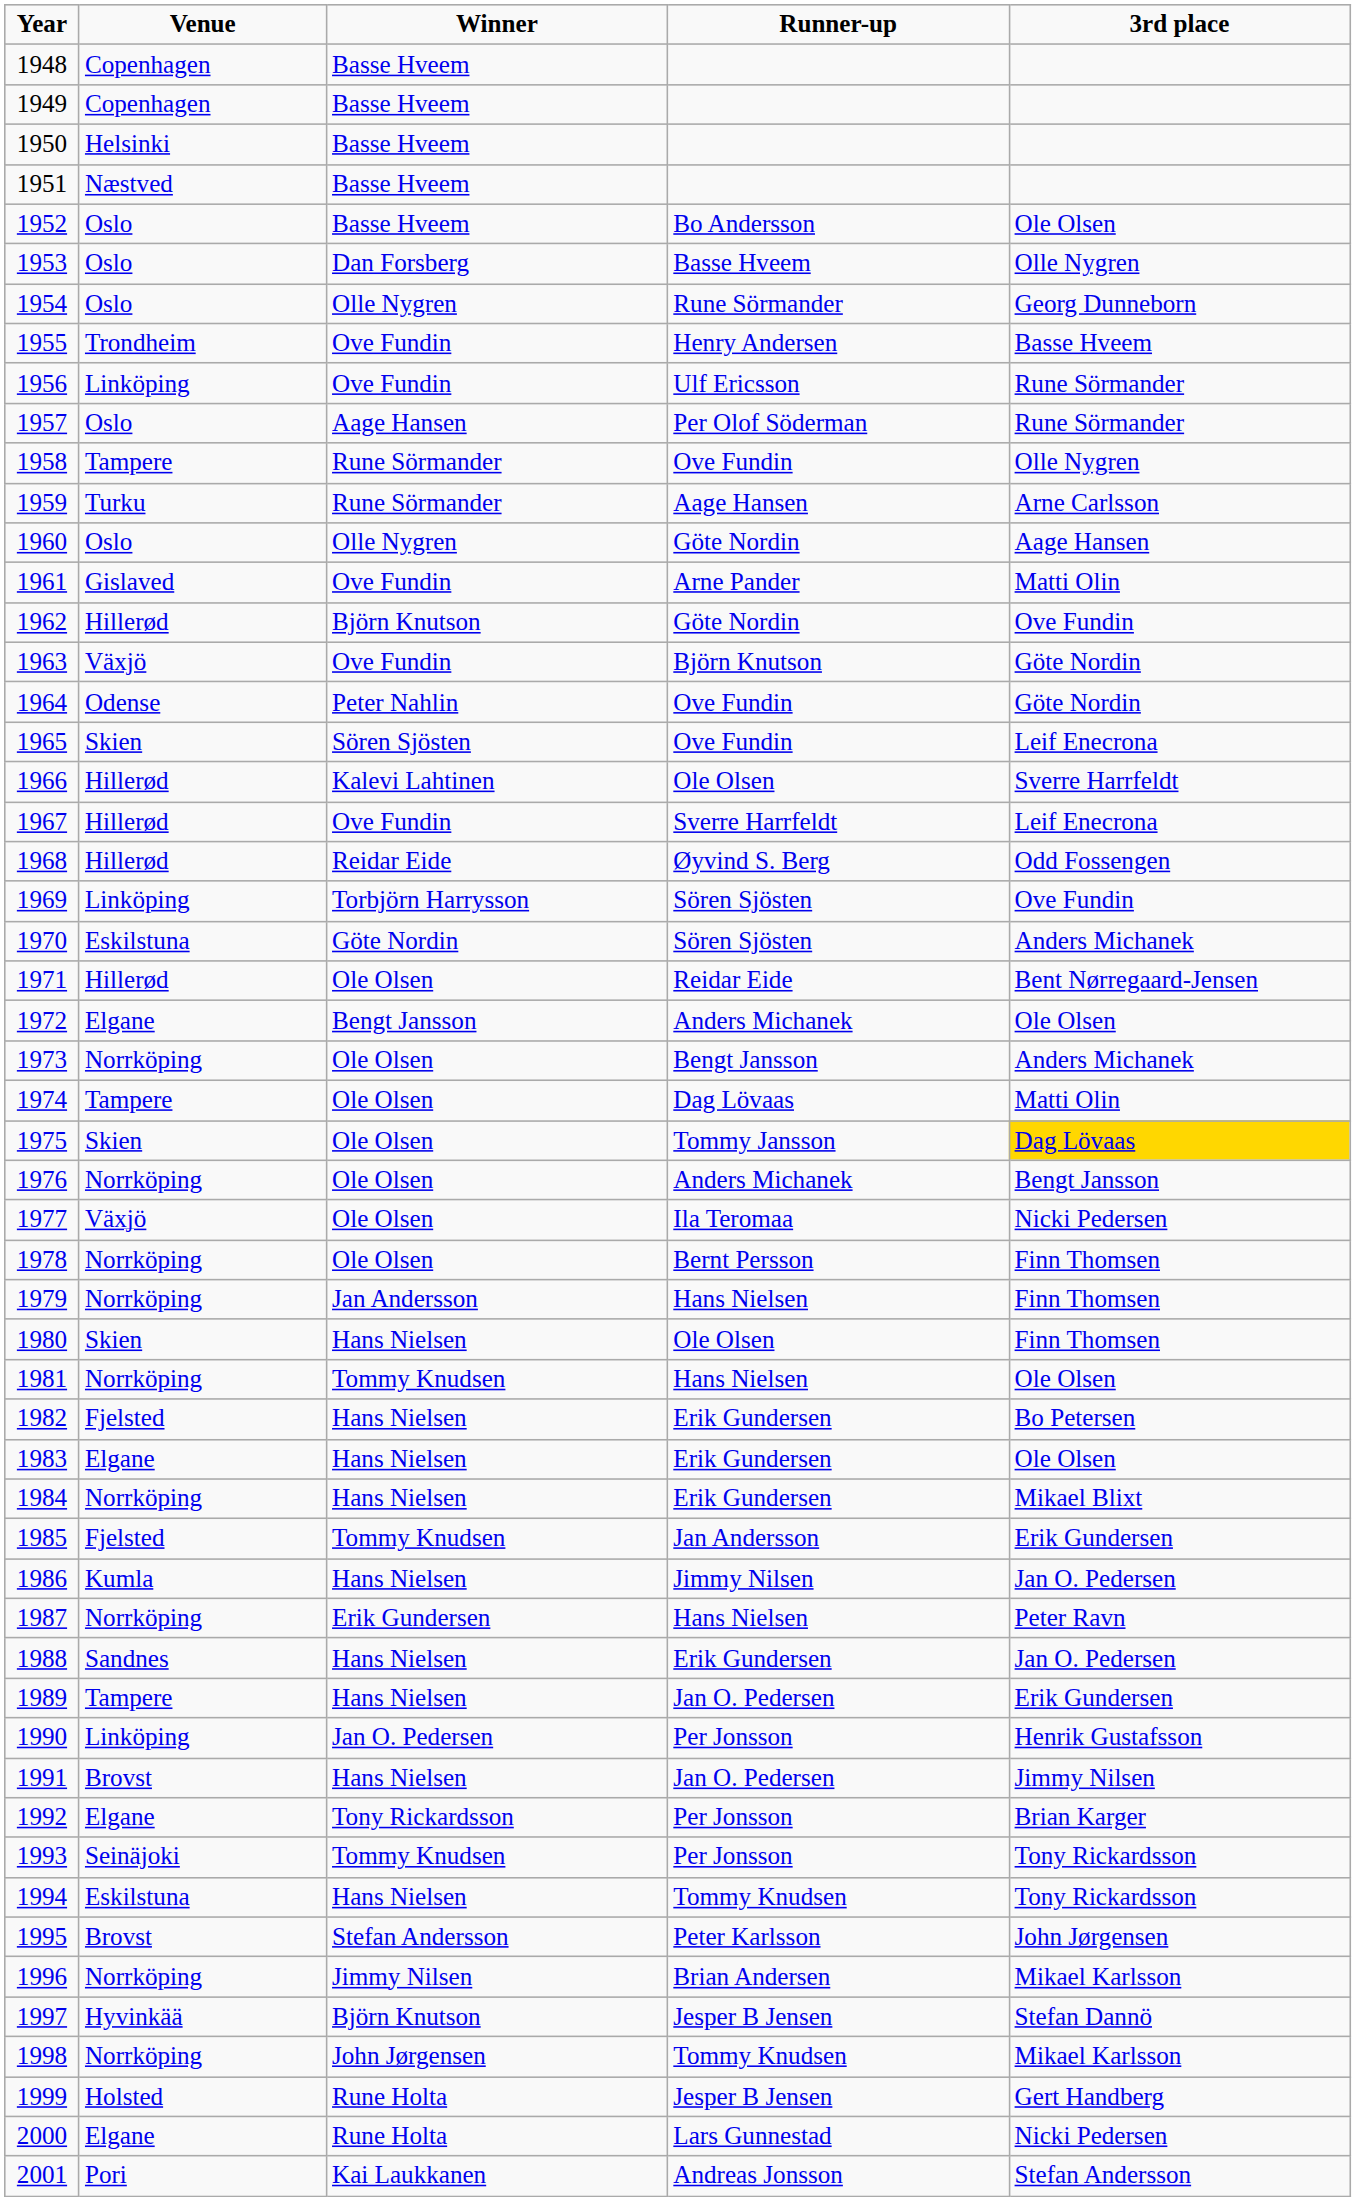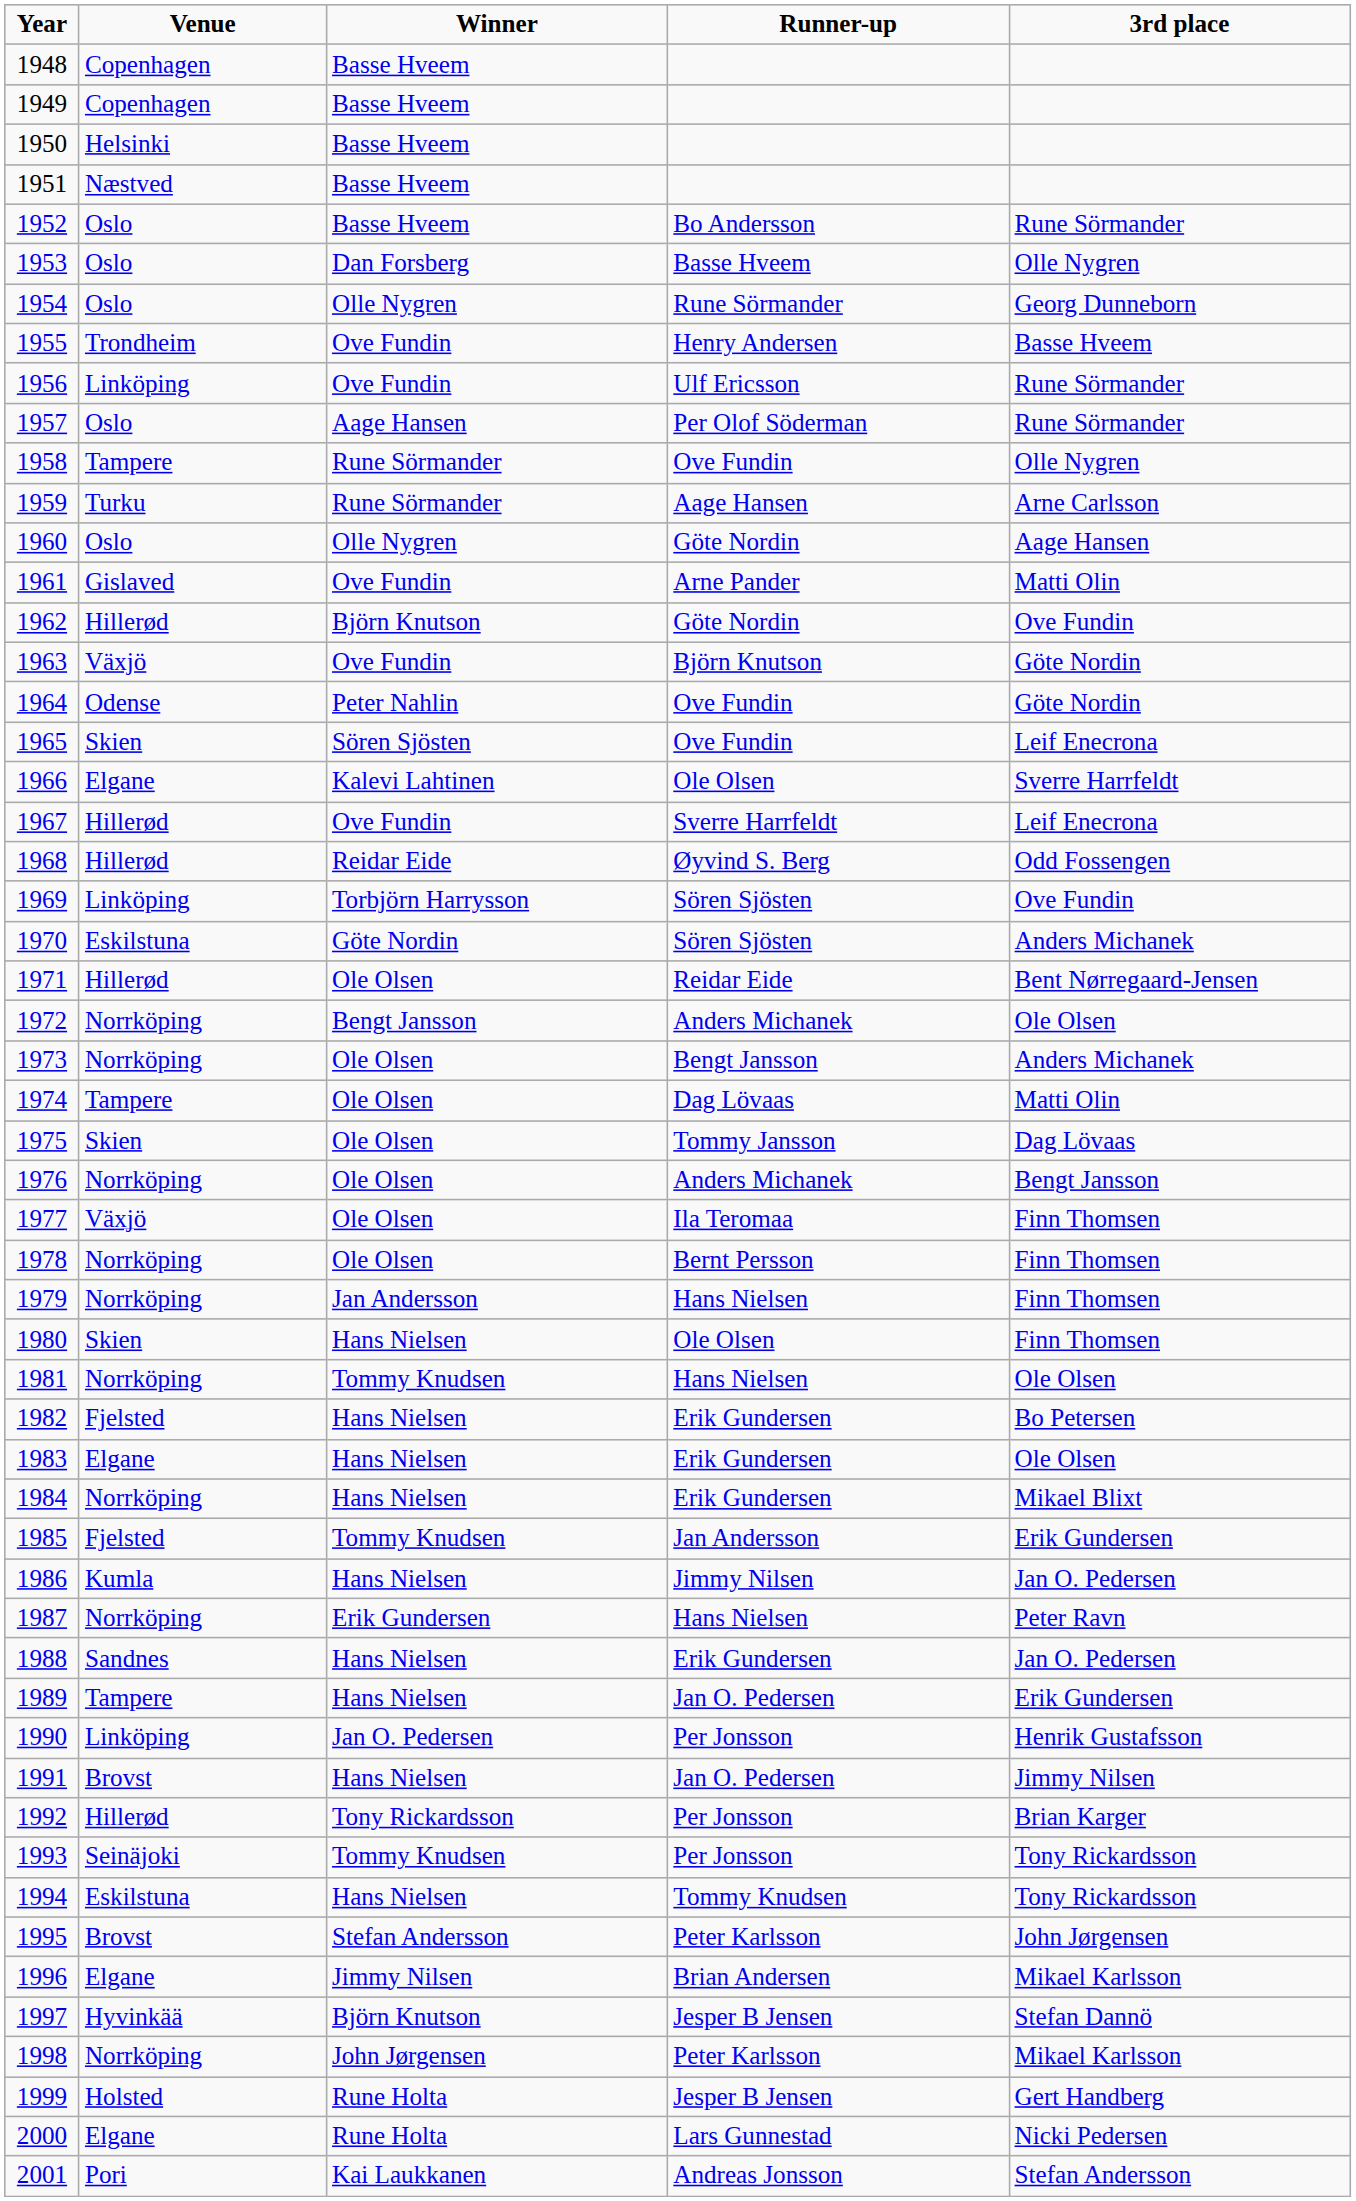1952 | 3rd place: Ole Olsen -> Rune Sörmander
1966 | Venue: Hillerød -> Elgane
1972 | Venue: Elgane -> Norrköping
1975 | 3rd place: gold background -> no background
1977 | 3rd place: Nicki Pedersen -> Finn Thomsen
1992 | Venue: Elgane -> Hillerød
1996 | Venue: Norrköping -> Elgane
1998 | Runner-up: Tommy Knudsen -> Peter Karlsson
